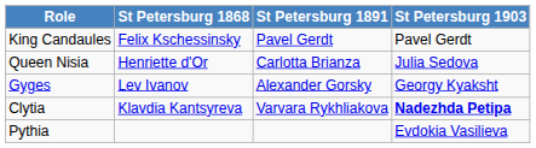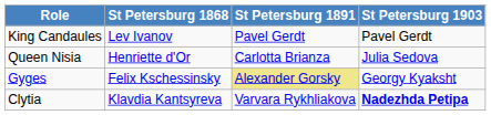King Candaules | St Petersburg 1868: Felix Kschessinsky -> Lev Ivanov
Gyges | St Petersburg 1868: Lev Ivanov -> Felix Kschessinsky
Gyges | St Petersburg 1891: no background -> khaki background
- row: Pythia | Evdokia Vasilieva
